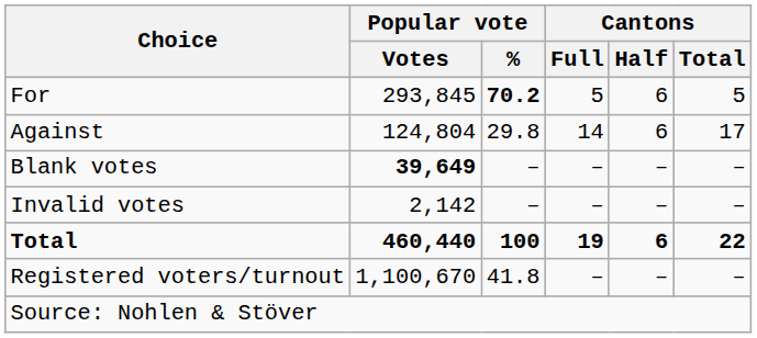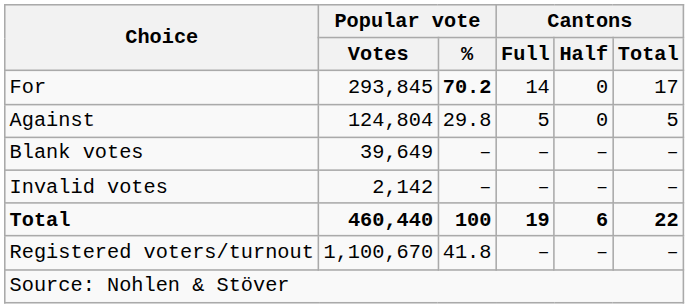For | Cantons / Full: 5 -> 14
For | Cantons / Half: 6 -> 0
For | Cantons / Total: 5 -> 17
Against | Cantons / Full: 14 -> 5
Against | Cantons / Half: 6 -> 0
Against | Cantons / Total: 17 -> 5
Blank votes | Popular vote / Votes: bold -> normal
